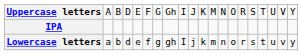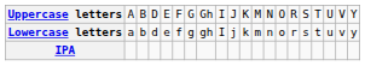rows swapped: Lowercase letters <-> IPA
